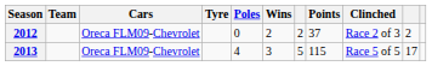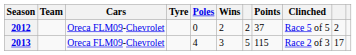2012 | Clinched: Race 2 of 3 -> Race 5 of 5
2013 | Clinched: Race 5 of 5 -> Race 2 of 3
